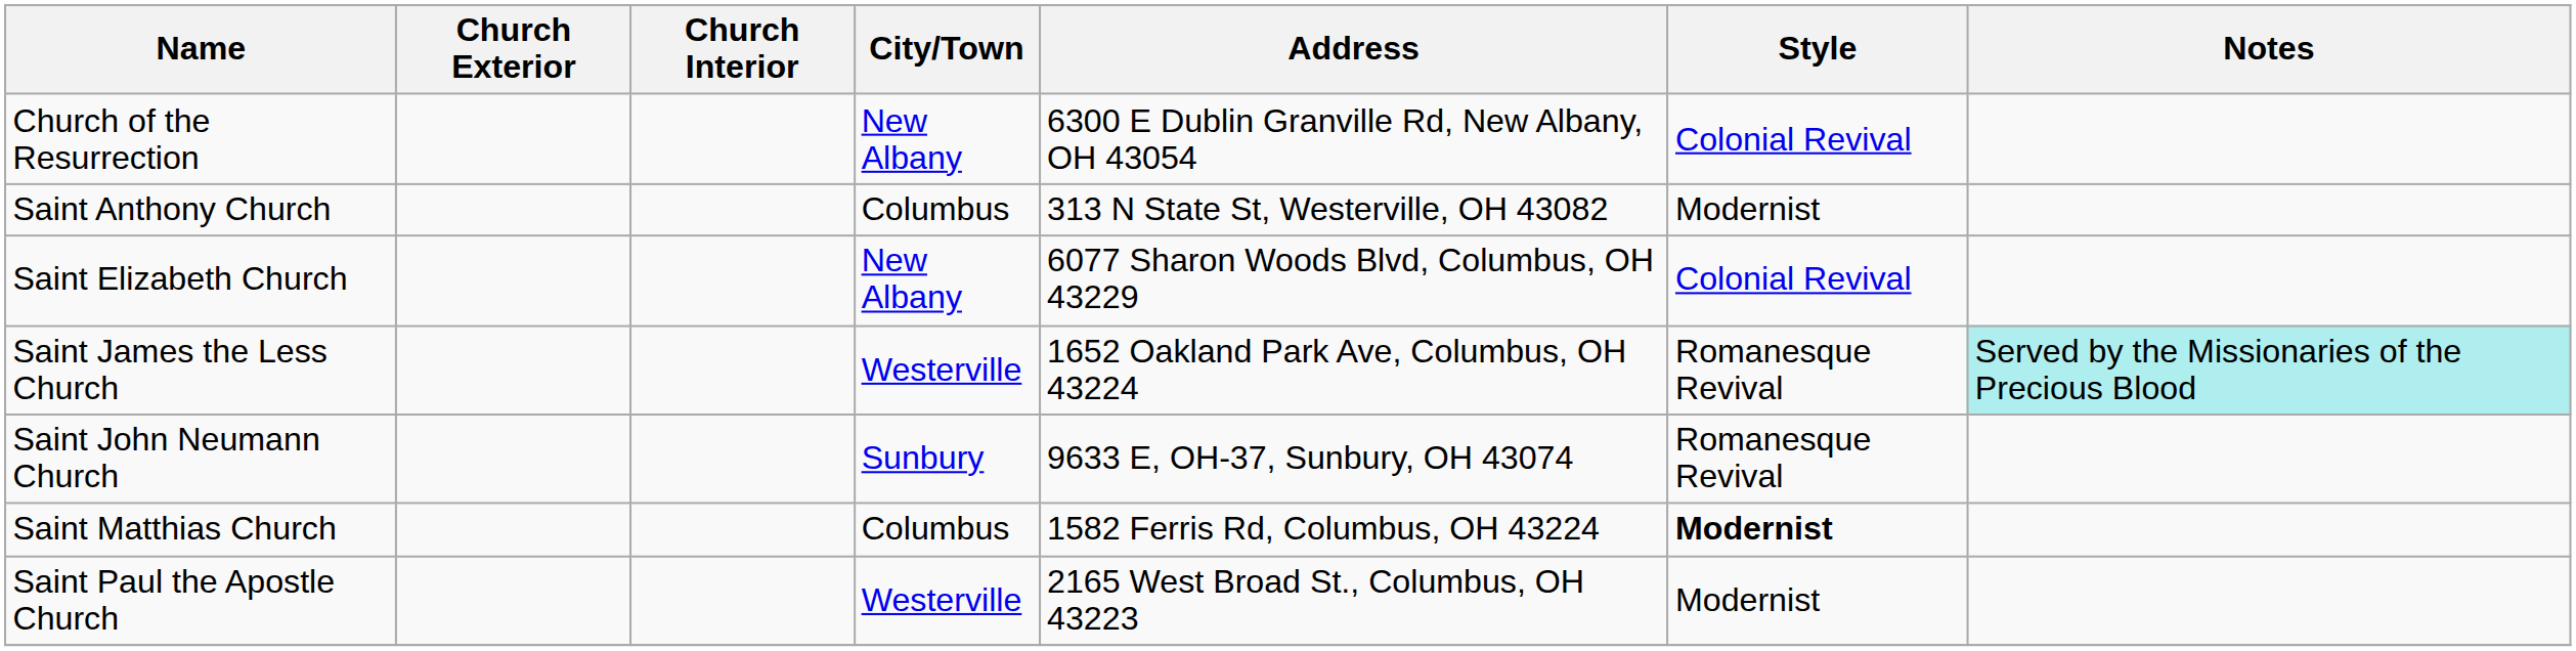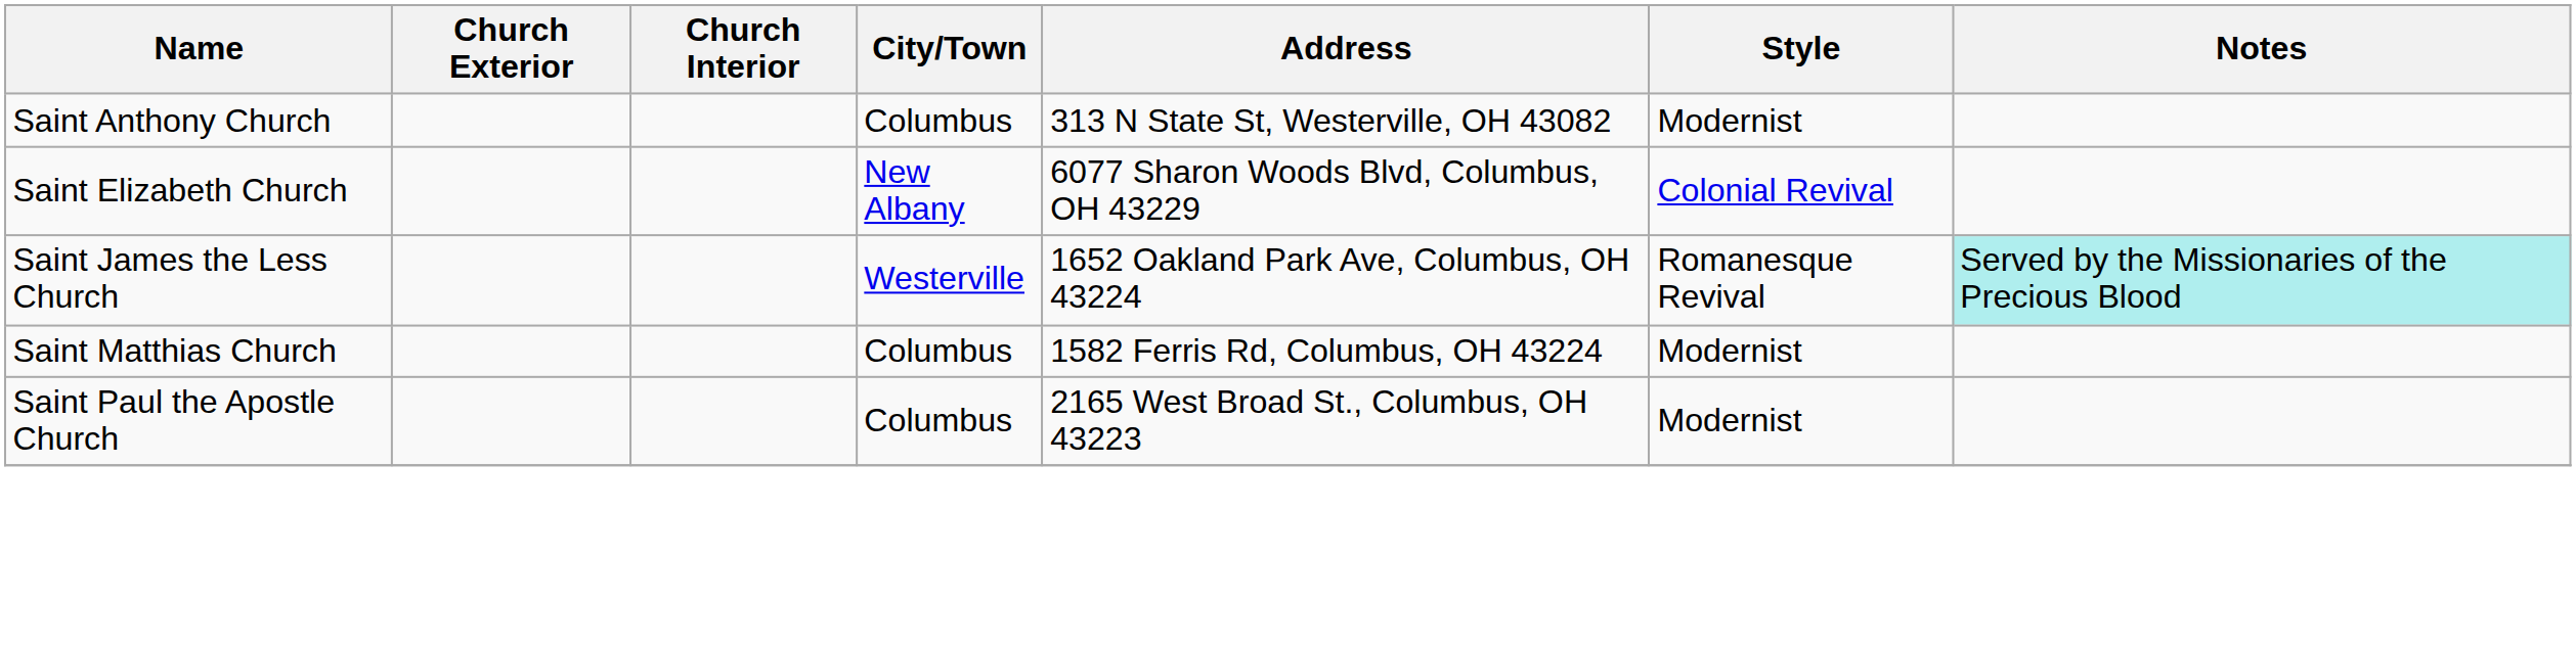- row: Church of the Resurrection | New Albany | 6300 E Dublin Granville Rd, New Albany, OH 43054 | Colonial Revival
- row: Saint John Neumann Church | Sunbury | 9633 E, OH-37, Sunbury, OH 43074 | Romanesque Revival
Saint Matthias Church | Style: bold -> normal
Saint Paul the Apostle Church | City/Town: Westerville -> Columbus
